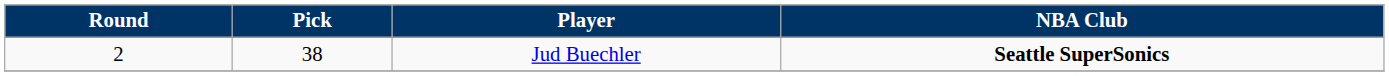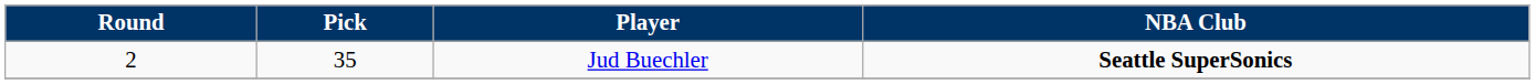Jud Buechler | Pick: 38 -> 35
